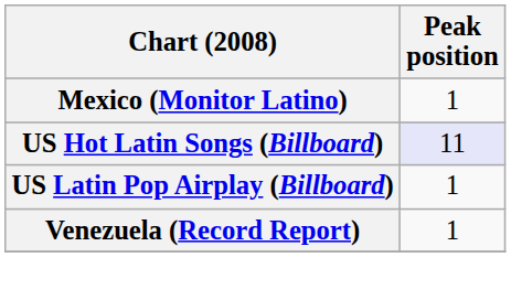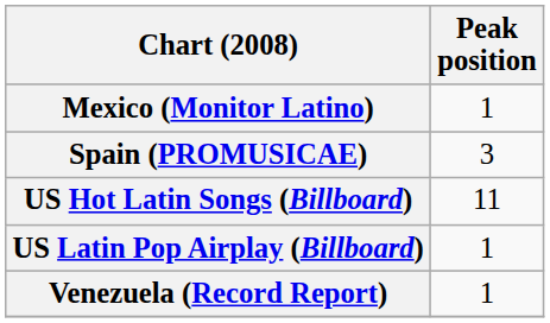+ row: Spain (PROMUSICAE) | 3
US Hot Latin Songs (Billboard) | Peak position: lavender background -> no background
